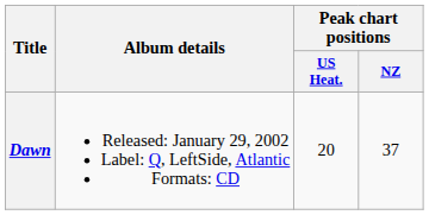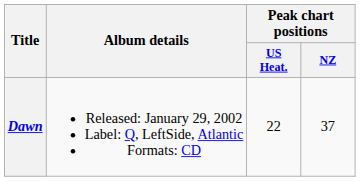Dawn | Peak chart positions / US Heat.: 20 -> 22
